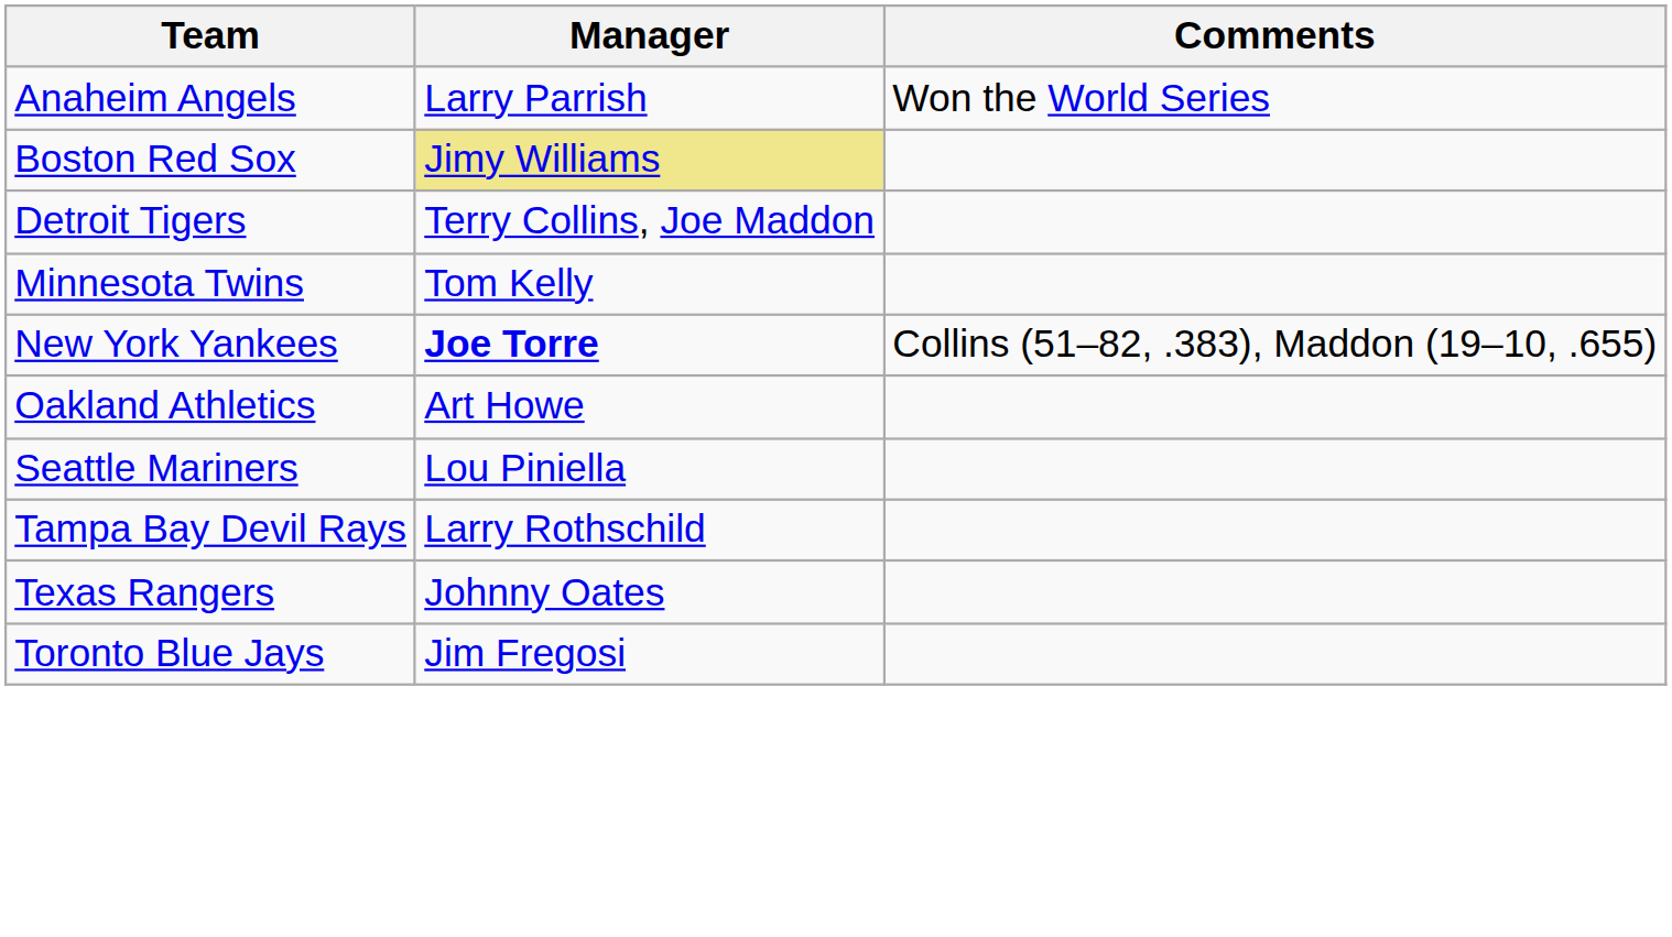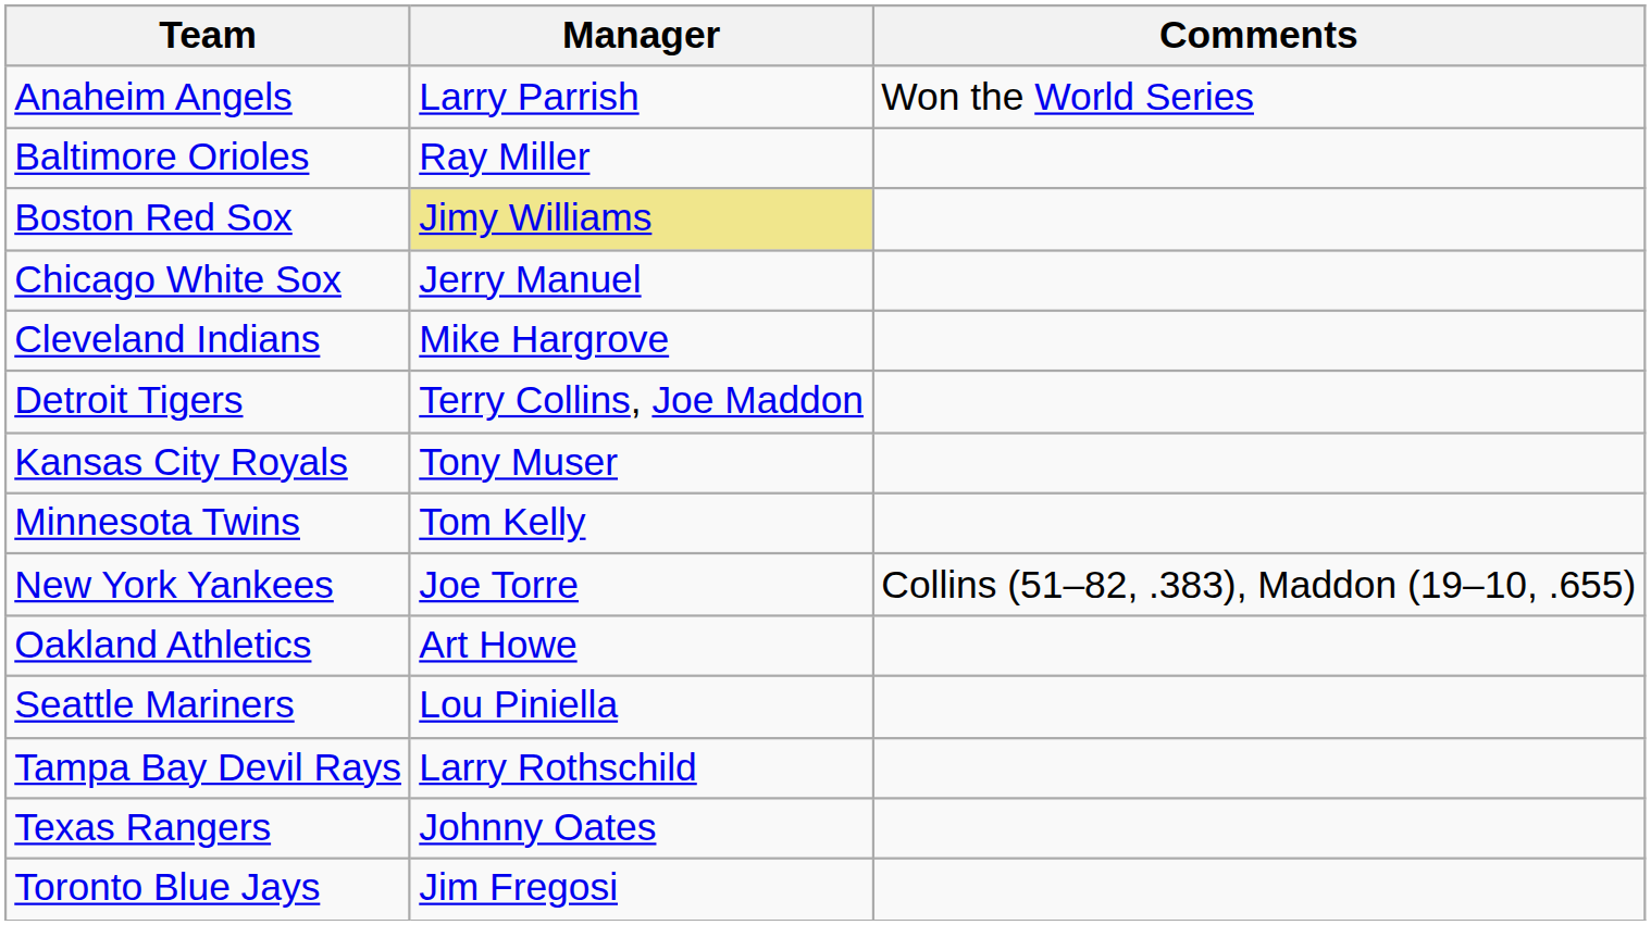+ row: Baltimore Orioles | Ray Miller
+ row: Chicago White Sox | Jerry Manuel
+ row: Cleveland Indians | Mike Hargrove
+ row: Kansas City Royals | Tony Muser
New York Yankees | Manager: bold -> normal
